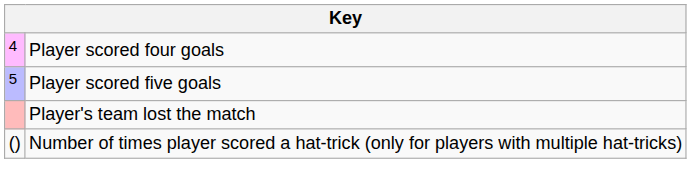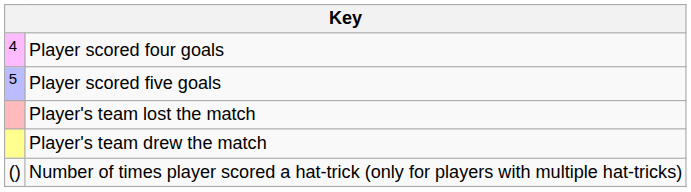+ row: Player's team drew the match
